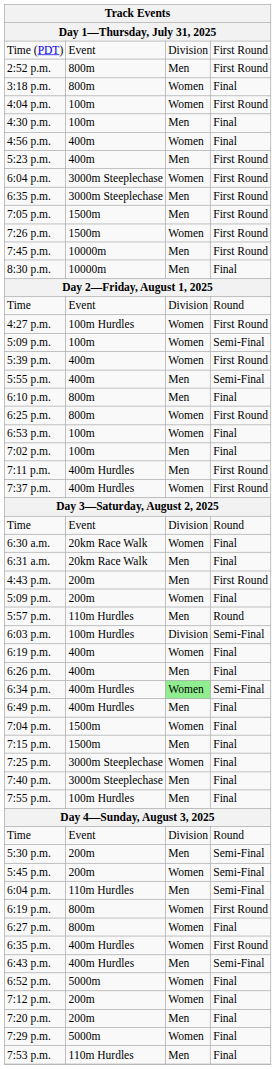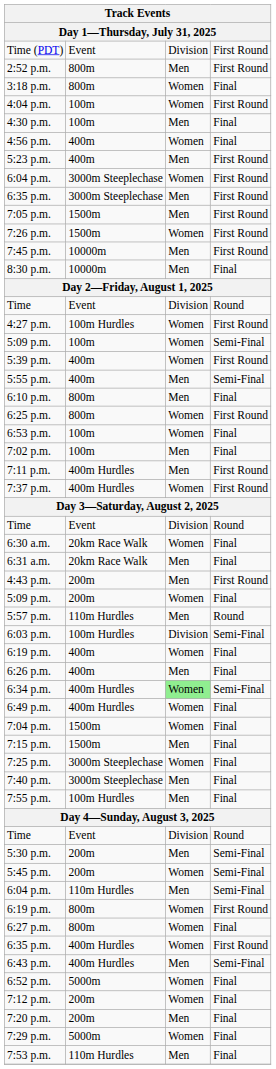6:49 p.m. | column 3: Men -> Women
